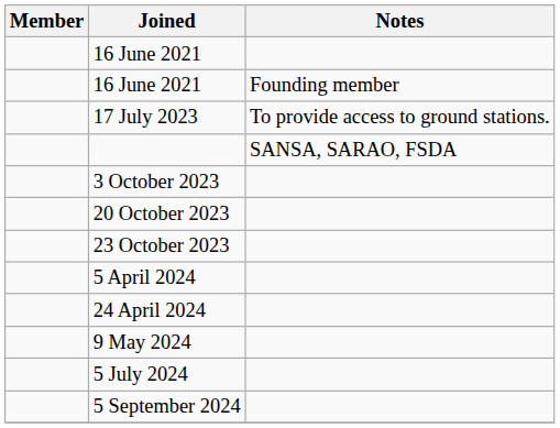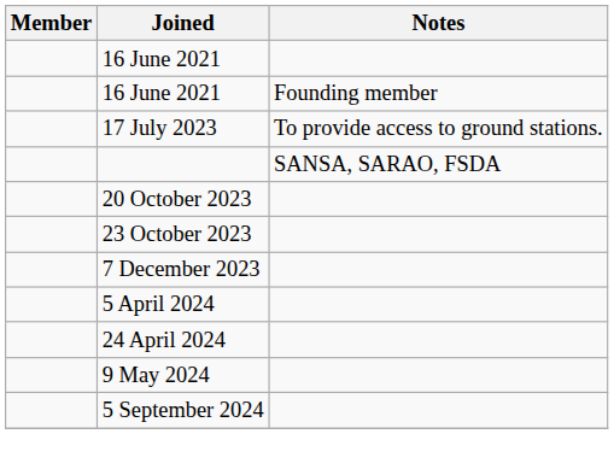- row: 3 October 2023
+ row: 7 December 2023
- row: 5 July 2024
